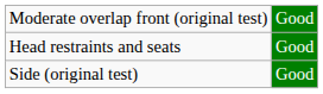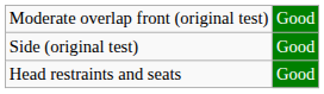rows swapped: Side (original test) <-> Head restraints and seats
